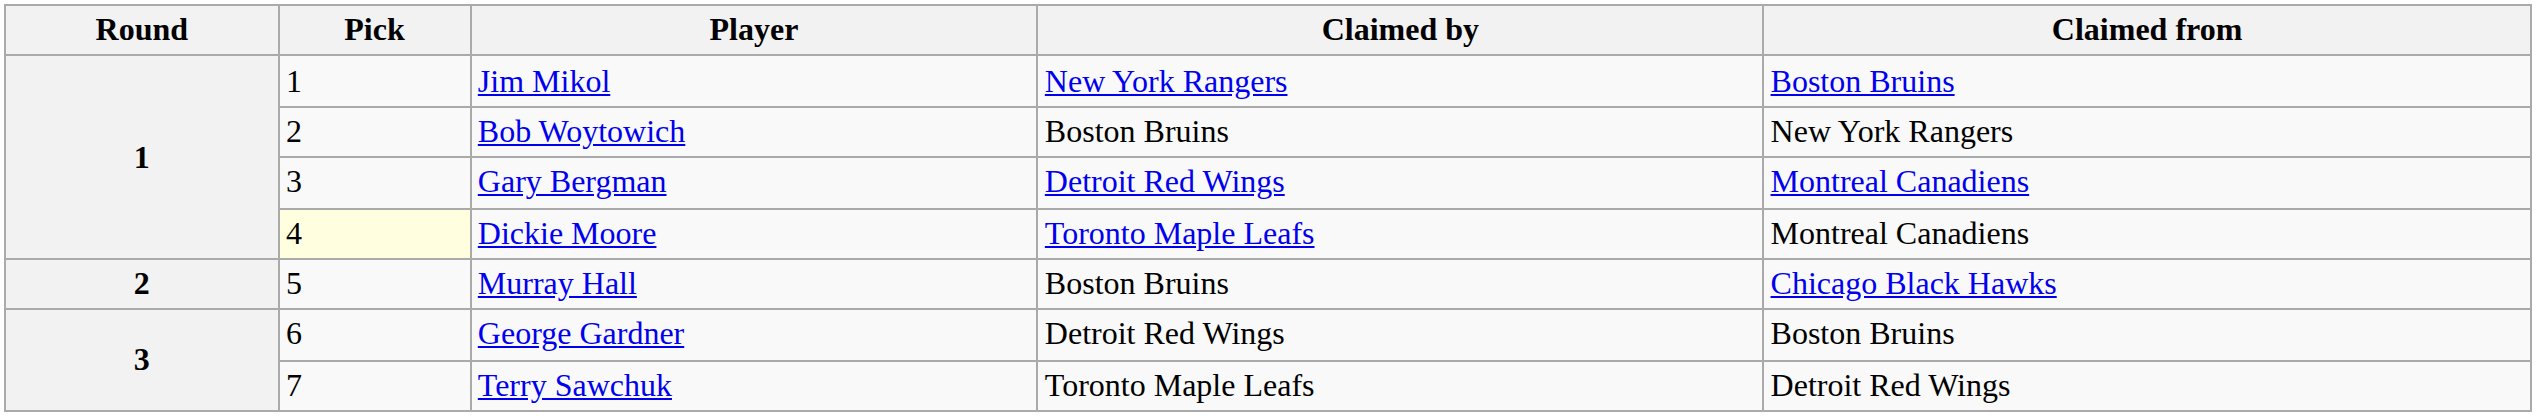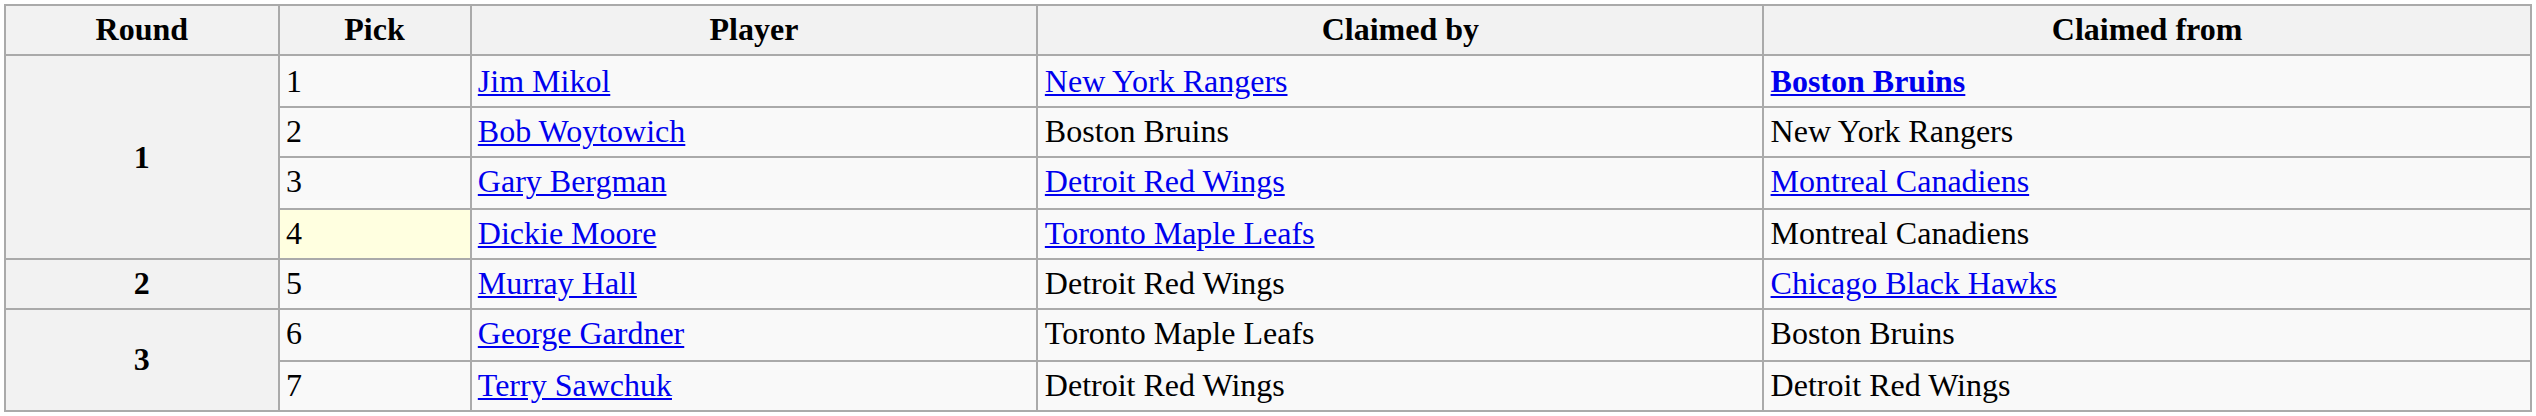Jim Mikol | Claimed from: normal -> bold
Murray Hall | Claimed by: Boston Bruins -> Detroit Red Wings
George Gardner | Claimed by: Detroit Red Wings -> Toronto Maple Leafs
Terry Sawchuk | Claimed by: Toronto Maple Leafs -> Detroit Red Wings
